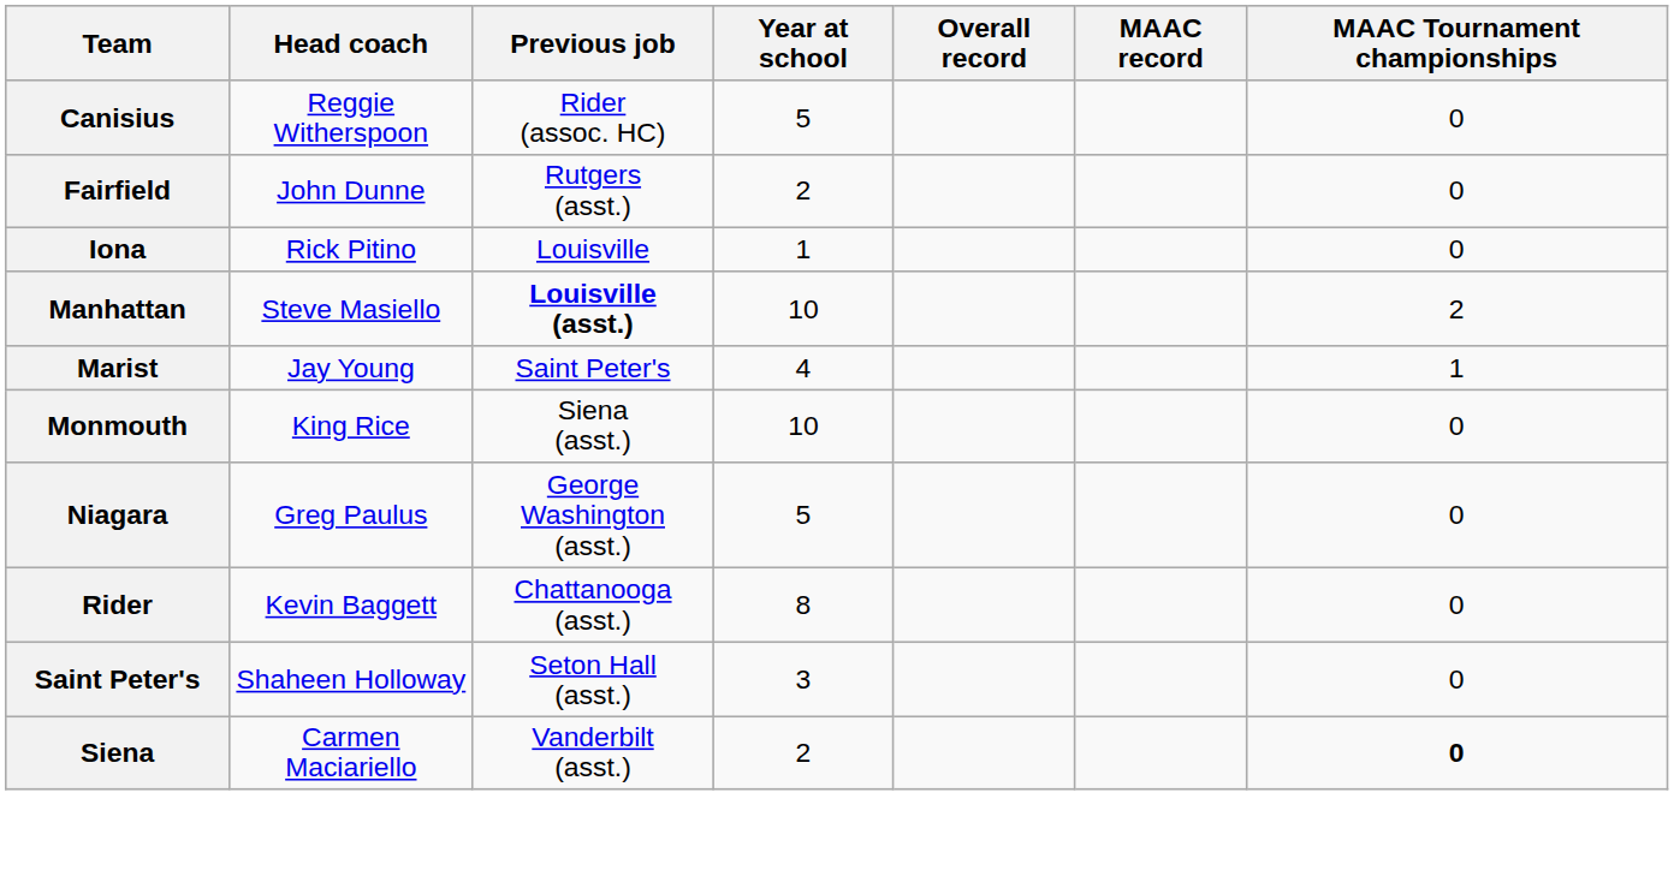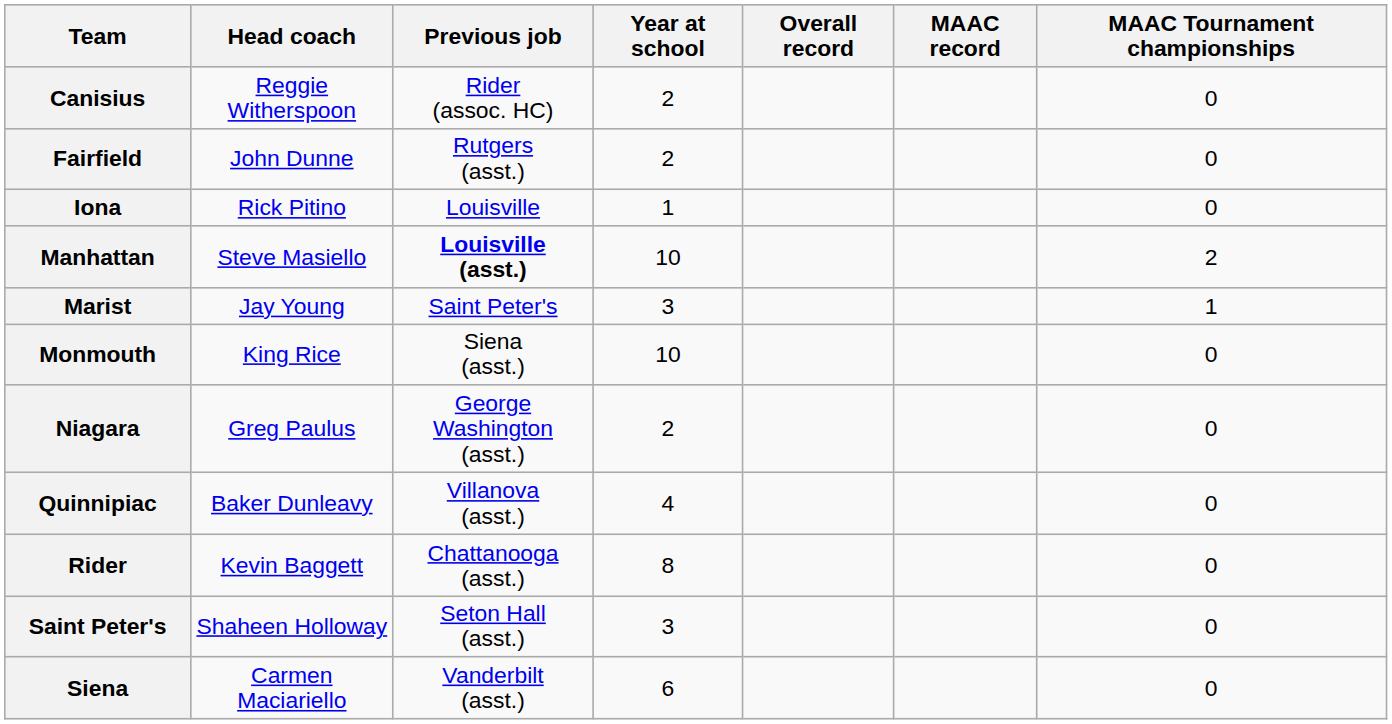Canisius | Year at school: 5 -> 2
Marist | Year at school: 4 -> 3
Niagara | Year at school: 5 -> 2
+ row: Quinnipiac | Baker Dunleavy | Villanova (asst.) | 4 | 0
Siena | Year at school: 2 -> 6
Siena | MAAC Tournament championships: bold -> normal
